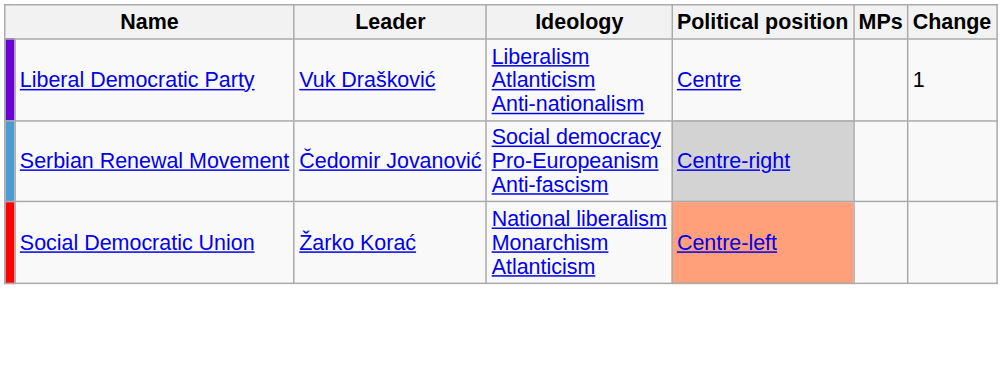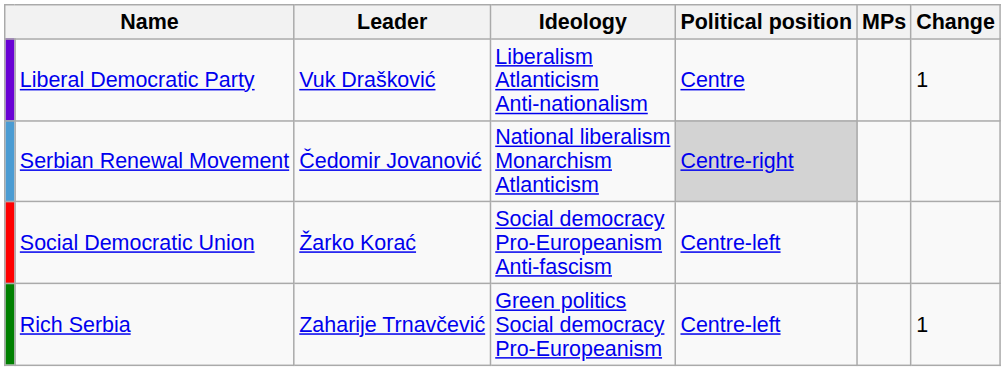Serbian Renewal Movement | Ideology: Social democracy Pro-Europeanism Anti-fascism -> National liberalism Monarchism Atlanticism
Social Democratic Union | Ideology: National liberalism Monarchism Atlanticism -> Social democracy Pro-Europeanism Anti-fascism
Social Democratic Union | Political position: lightsalmon background -> no background
+ row: Rich Serbia | Zaharije Trnavčević | Green politics Social democracy Pro-Europeanism | Centre-left | 1
